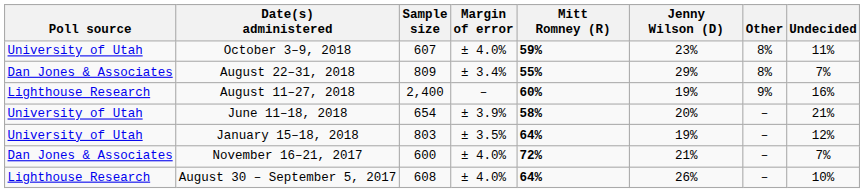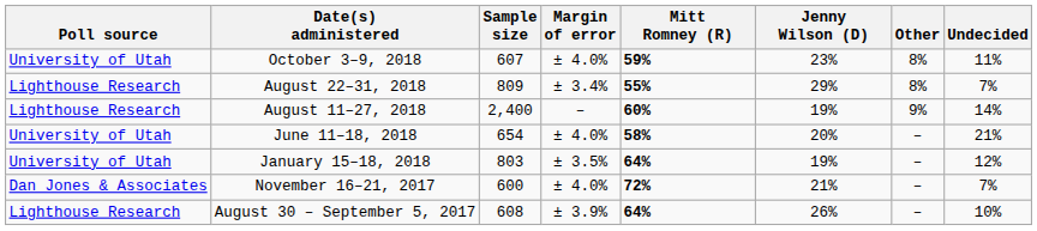August 22–31, 2018 | Poll source: Dan Jones & Associates -> Lighthouse Research
August 11–27, 2018 | Undecided: 16% -> 14%
June 11–18, 2018 | Margin of error: ± 3.9% -> ± 4.0%
August 30 – September 5, 2017 | Margin of error: ± 4.0% -> ± 3.9%
